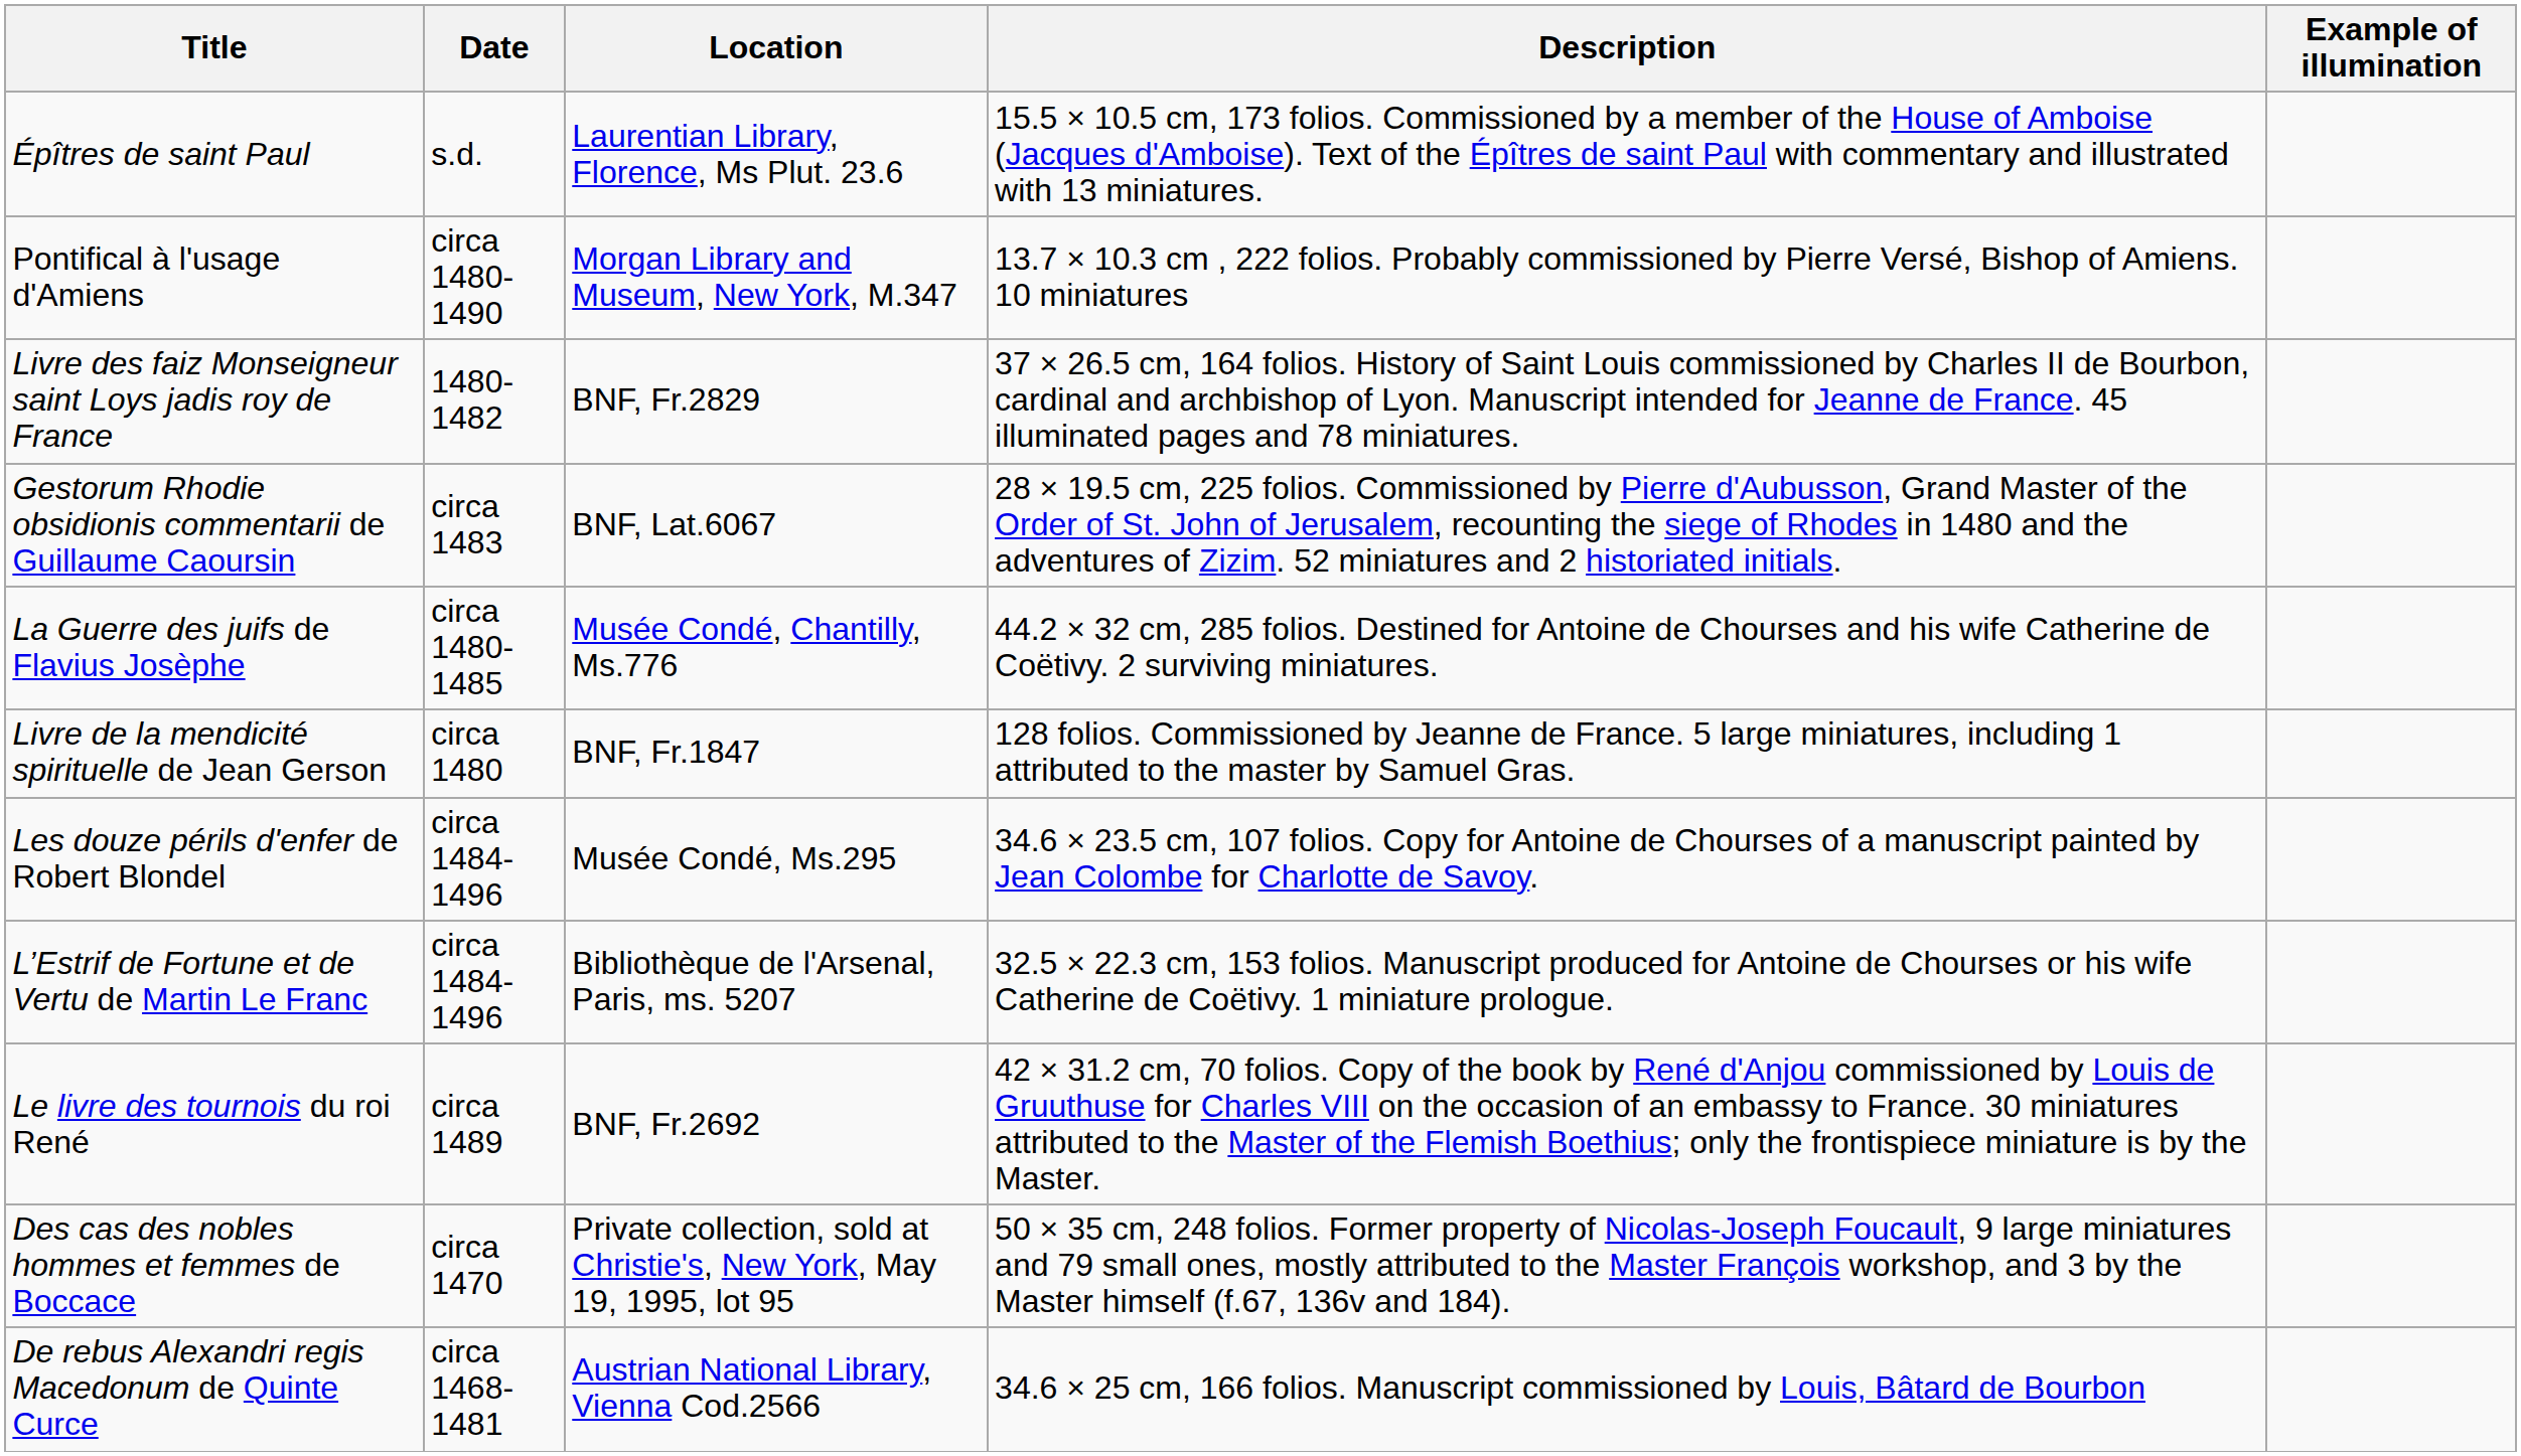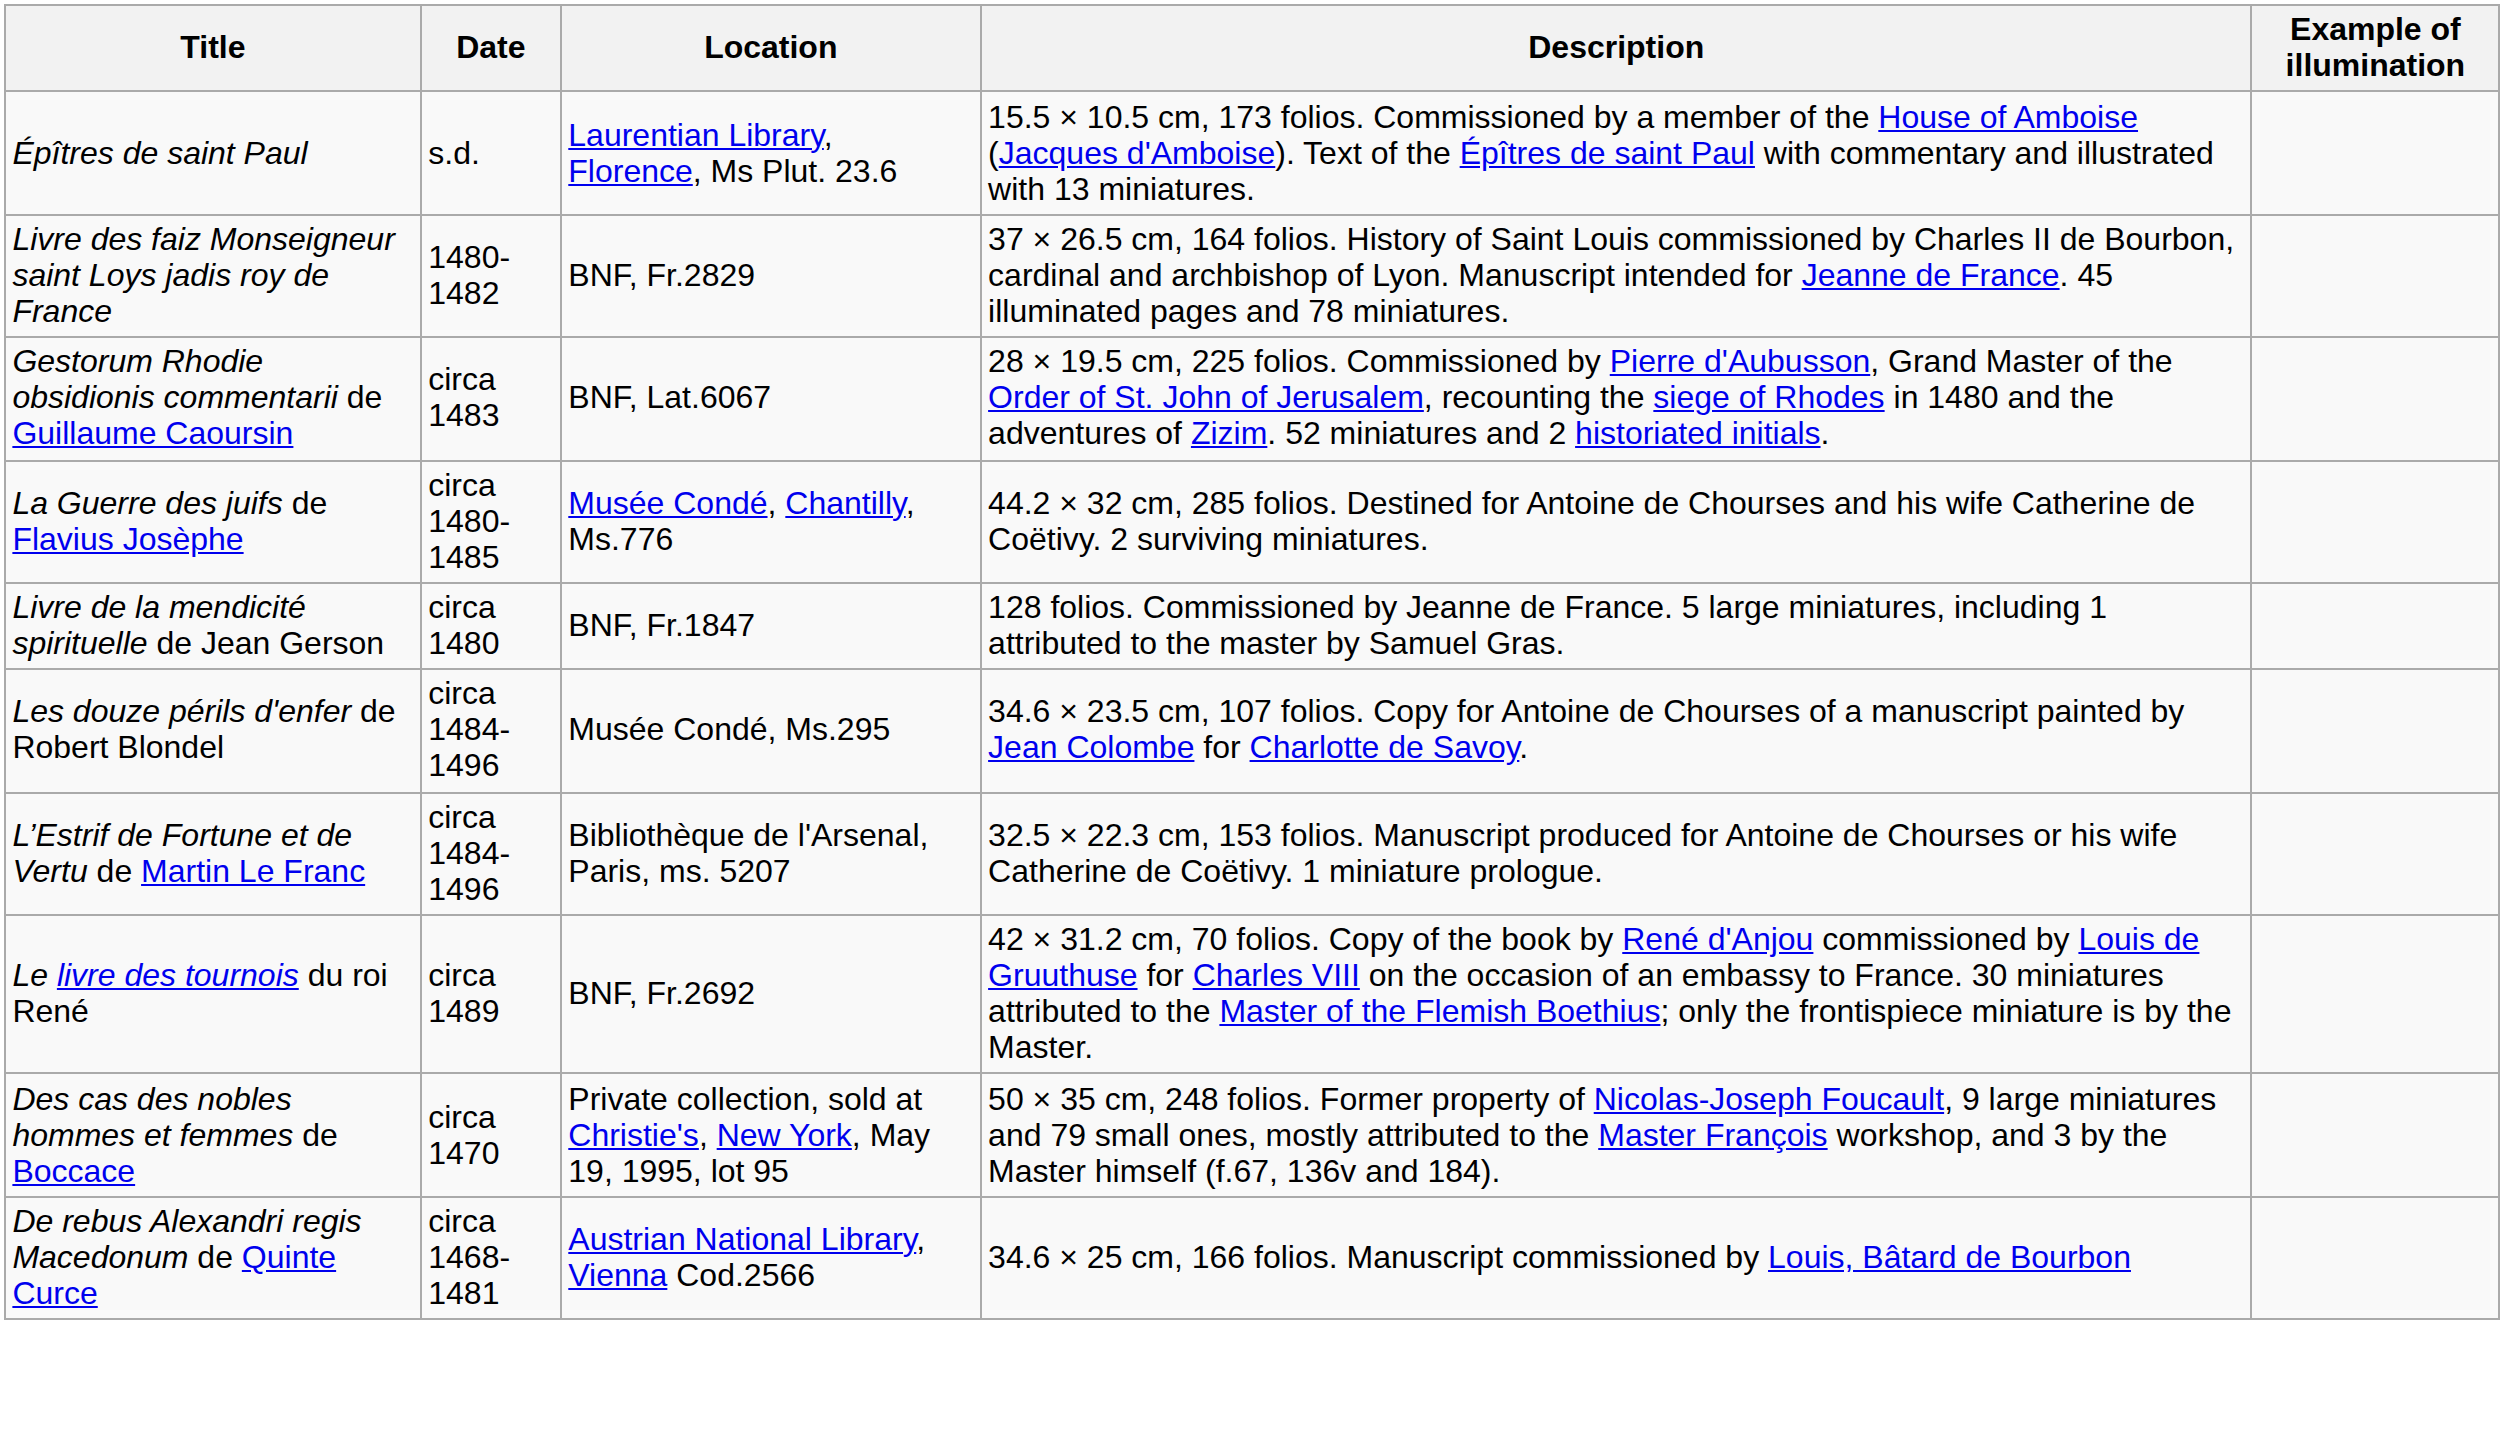- row: Pontifical à l'usage d'Amiens | circa 1480-1490 | Morgan Library and Museum, New York, M.347 | 13.7 × 10.3 cm , 222 folios. Probably commissioned by Pierre Versé, Bishop of Amiens. 10 miniatures
